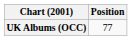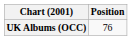UK Albums (OCC) | Position: 77 -> 76
